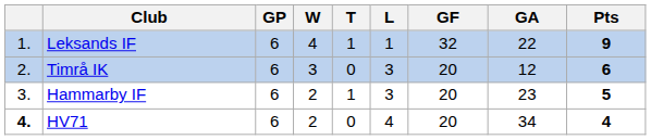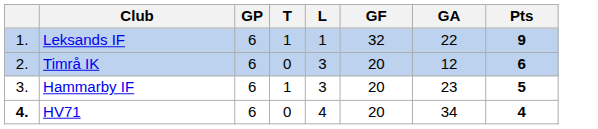- column: W | 4 | 3 | 2 | 2
